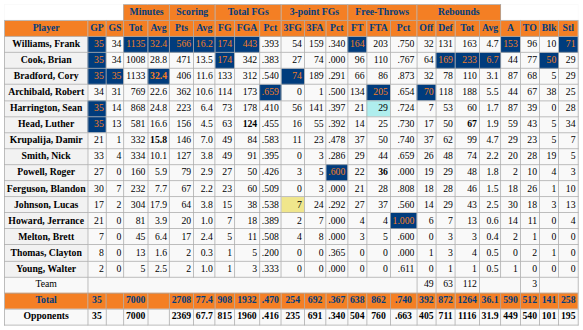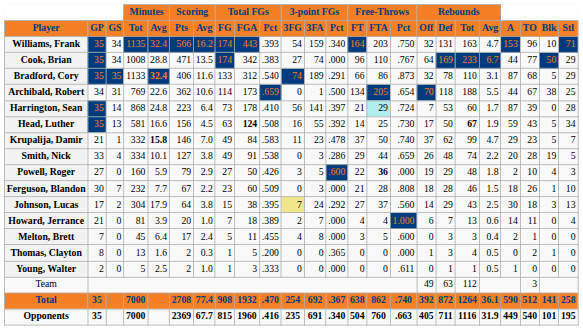Head, Luther | Total FGs / Pct: .455 -> .508
Smith, Nick | Total FGs / Pct: .395 -> .538
Johnson, Lucas | Total FGs / Pct: .538 -> .395
Melton, Brett | Total FGs / Pct: .508 -> .455
